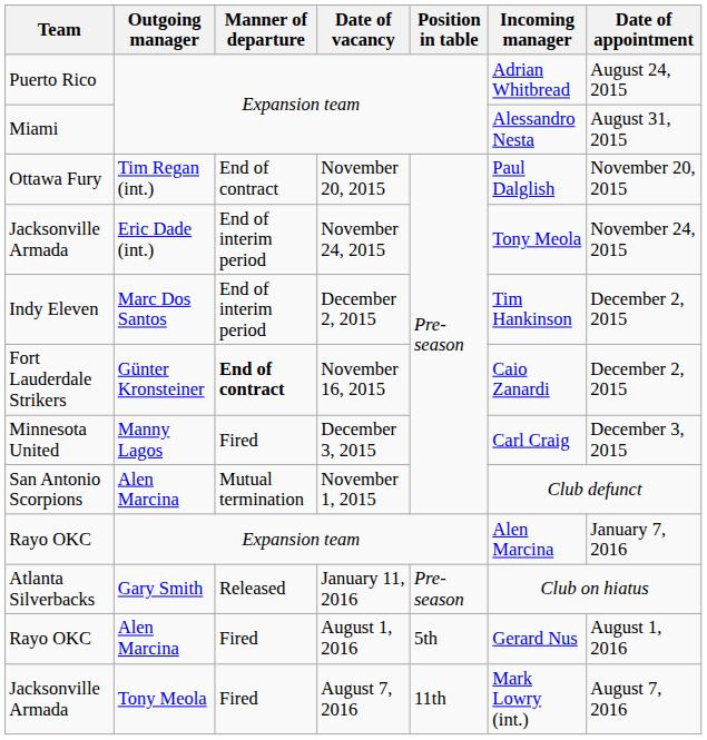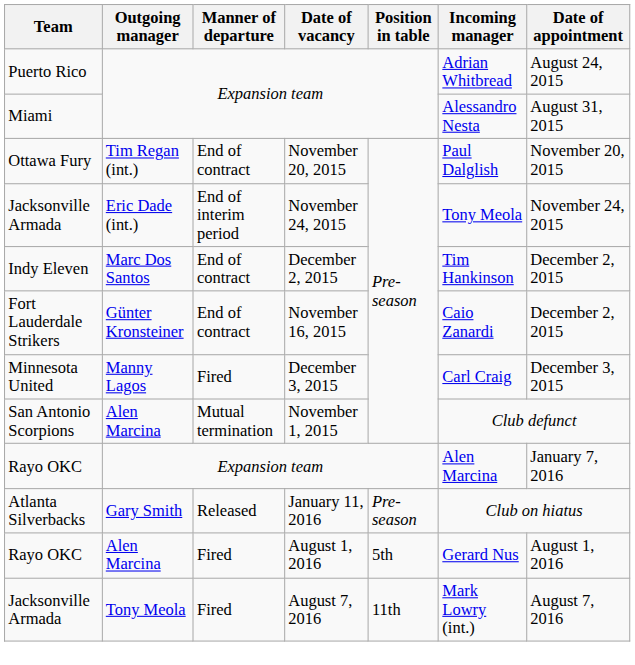Indy Eleven | Manner of departure: End of interim period -> End of contract
Fort Lauderdale Strikers | Manner of departure: bold -> normal
